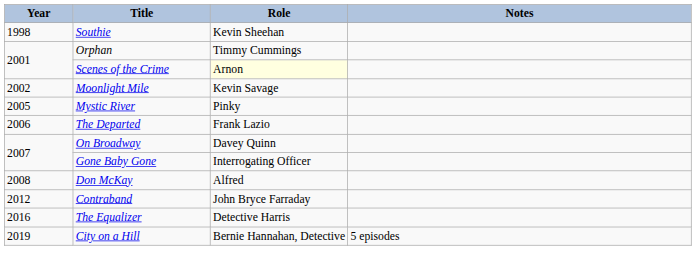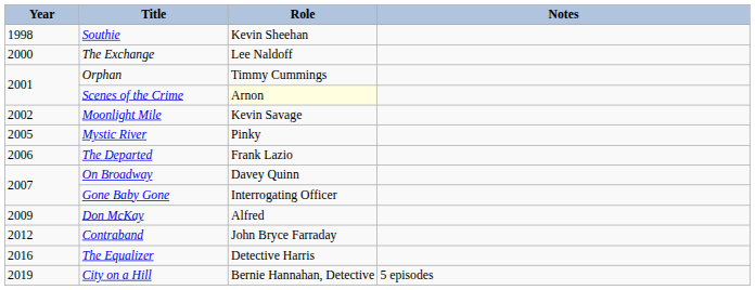+ row: 2000 | The Exchange | Lee Naldoff
Don McKay | Year: 2008 -> 2009
